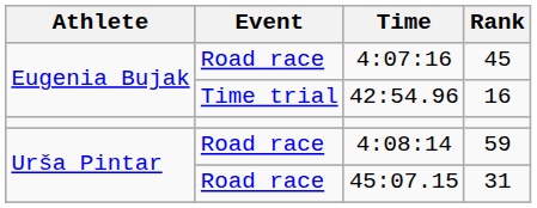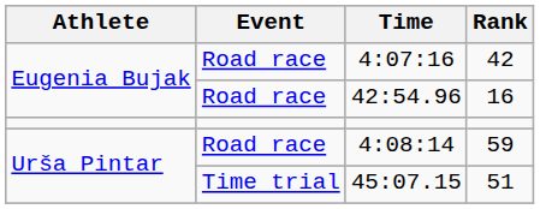4:07:16 | Rank: 45 -> 42
42:54.96 | Event: Time trial -> Road race
45:07.15 | Event: Road race -> Time trial
45:07.15 | Rank: 31 -> 51
